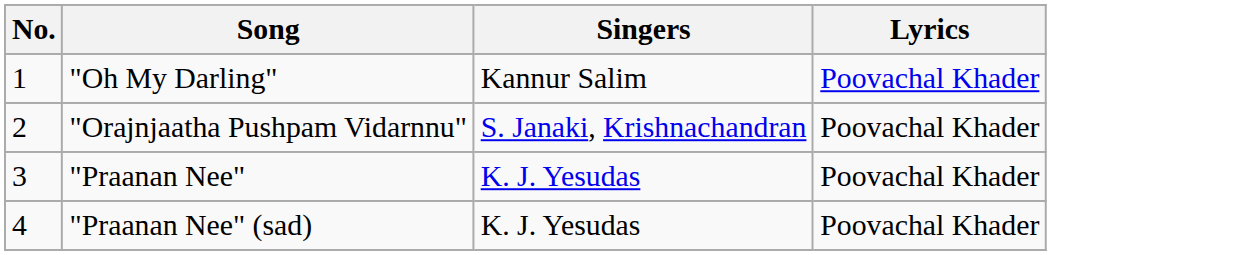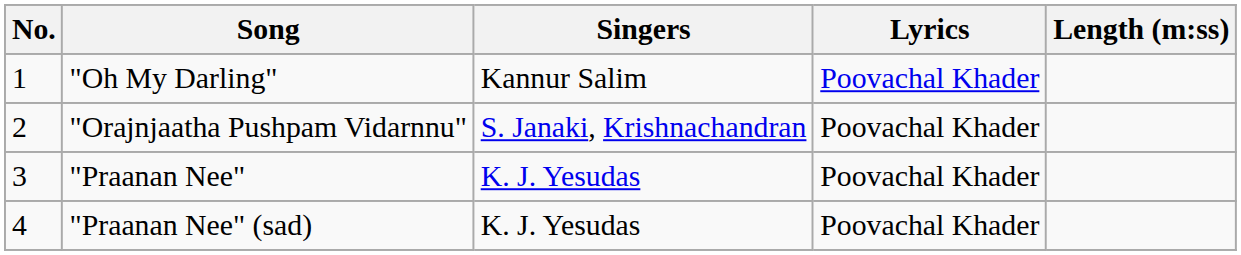+ column: Length (m:ss)
